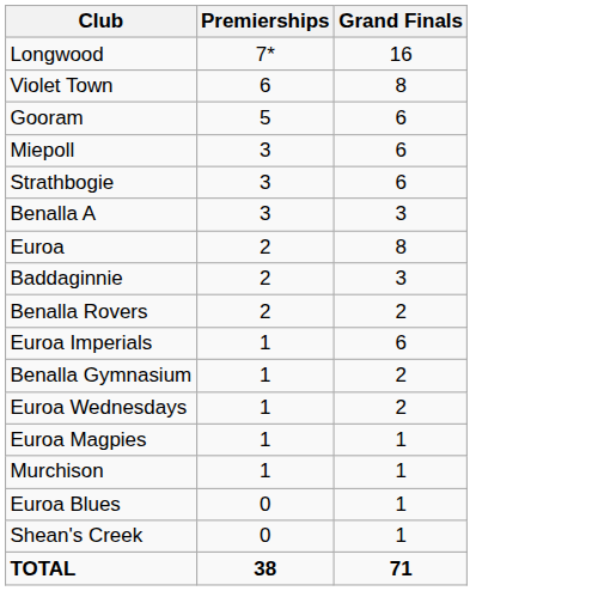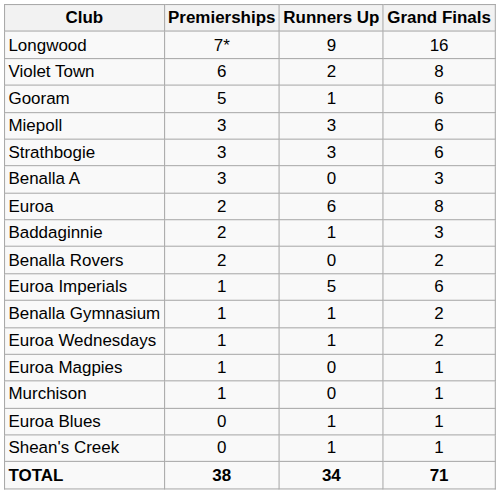+ column: Runners Up | 9 | 2 | 1 | 3 | 3 | 0 | 6 | 1 | 0 | 5 | 1 | 1 | 0 | 0 | 1 | 1 | 34
